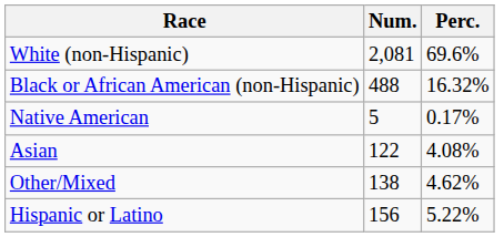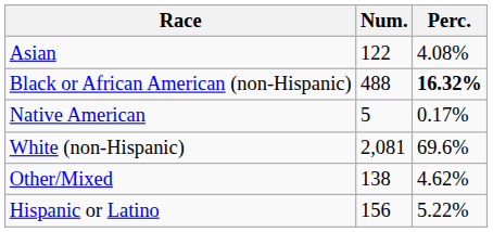rows swapped: White (non-Hispanic) <-> Asian
Black or African American (non-Hispanic) | Perc.: normal -> bold
